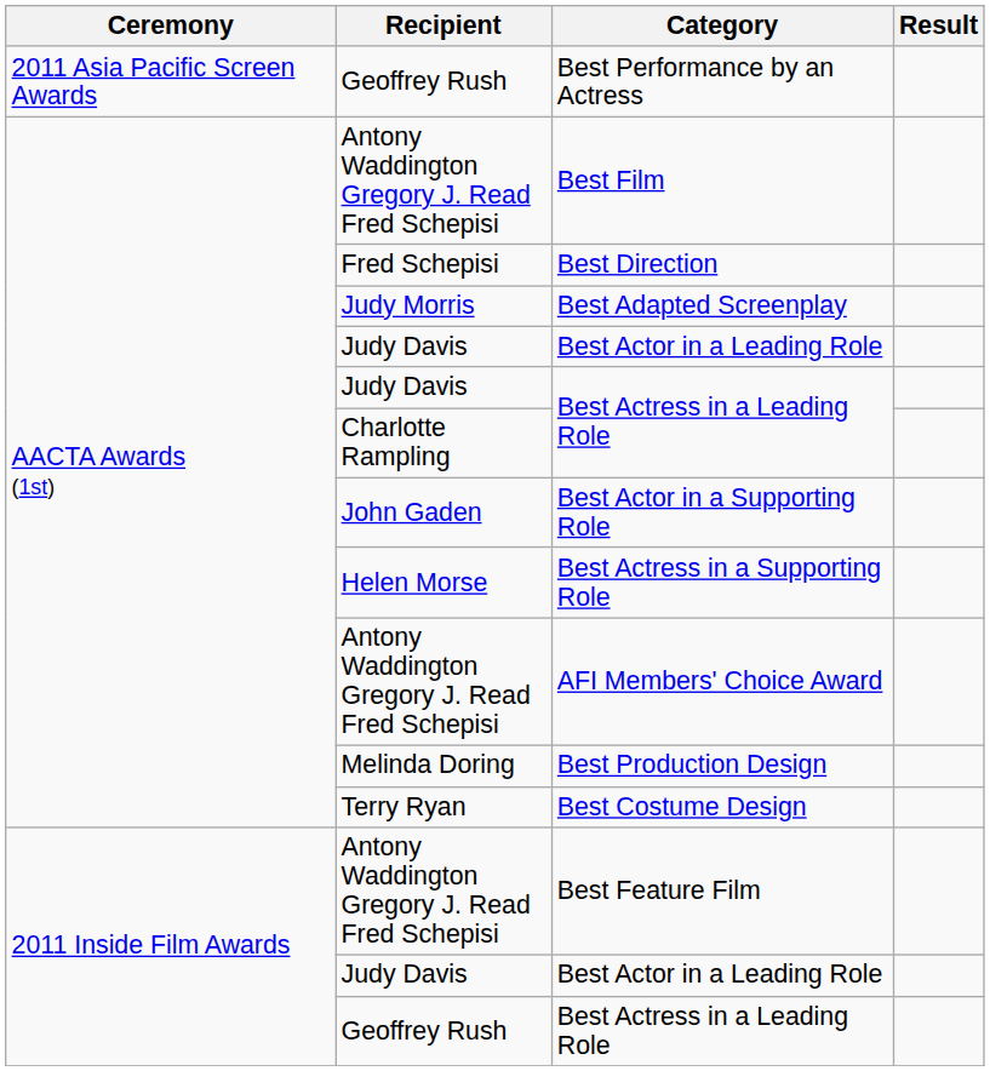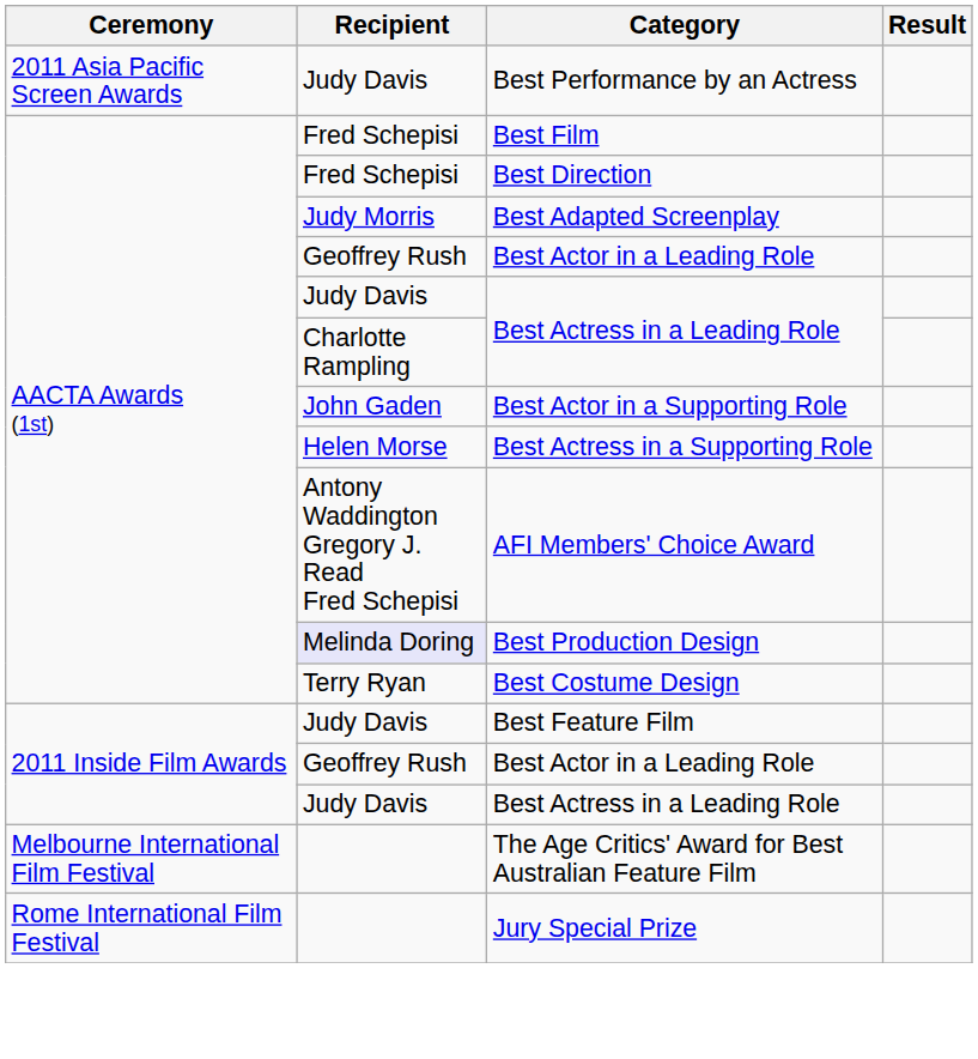Best Performance by an Actress | Recipient: Geoffrey Rush -> Judy Davis
Best Film | Recipient: Antony Waddington Gregory J. Read Fred Schepisi -> Fred Schepisi
AACTA Awards (1st) / Best Actor in a Leading Role | Recipient: Judy Davis -> Geoffrey Rush
Best Production Design | Recipient: no background -> lavender background
Best Feature Film | Recipient: Antony Waddington Gregory J. Read Fred Schepisi -> Judy Davis
2011 Inside Film Awards / Best Actor in a Leading Role | Recipient: Judy Davis -> Geoffrey Rush
2011 Inside Film Awards / Best Actress in a Leading Role | Recipient: Geoffrey Rush -> Judy Davis
+ row: Melbourne International Film Festival | The Age Critics' Award for Best Australian Feature Film
+ row: Rome International Film Festival | Jury Special Prize
